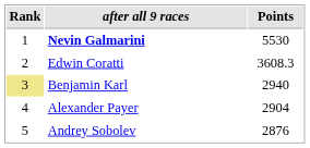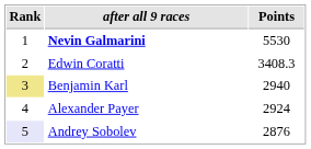Edwin Coratti | Points: 3608.3 -> 3408.3
Alexander Payer | Points: 2904 -> 2924
Andrey Sobolev | Rank: no background -> lavender background
